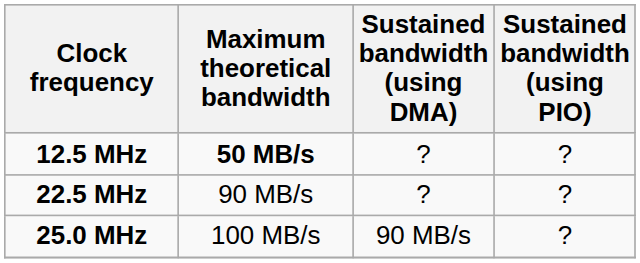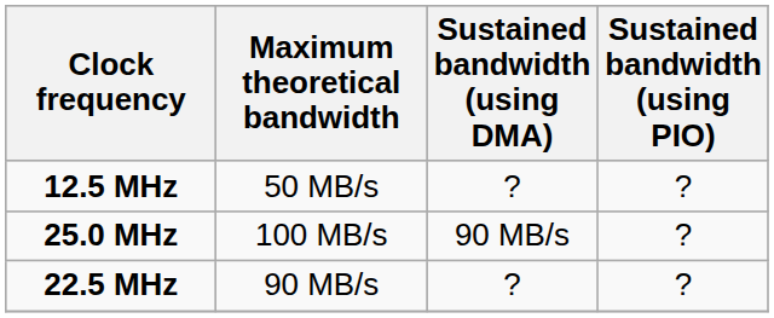12.5 MHz | Maximum theoretical bandwidth: bold -> normal
rows swapped: 22.5 MHz <-> 25.0 MHz
